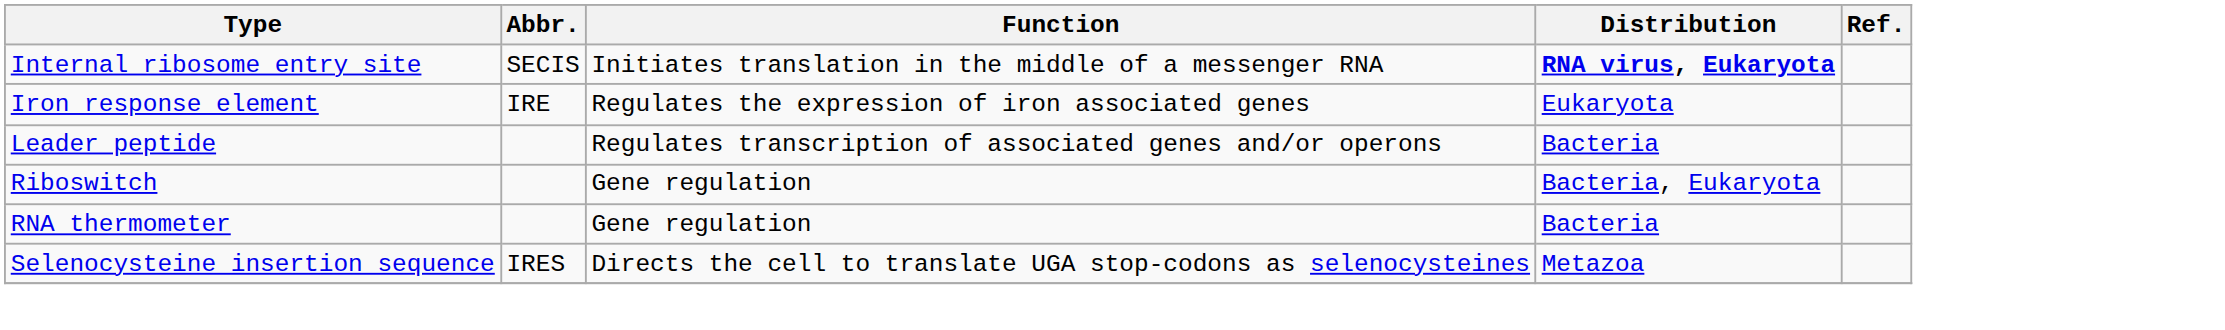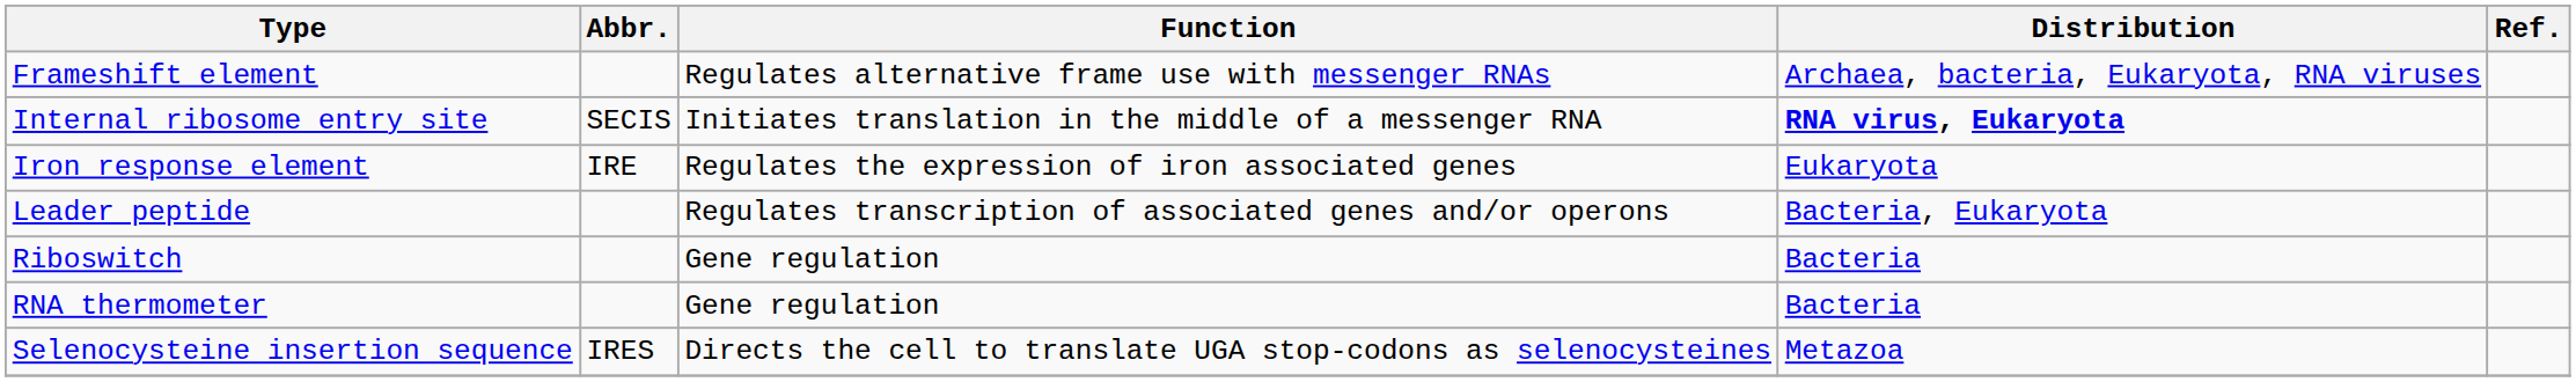+ row: Frameshift element | Regulates alternative frame use with messenger RNAs | Archaea, bacteria, Eukaryota, RNA viruses
Leader peptide | Distribution: Bacteria -> Bacteria, Eukaryota
Riboswitch | Distribution: Bacteria, Eukaryota -> Bacteria
